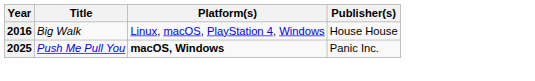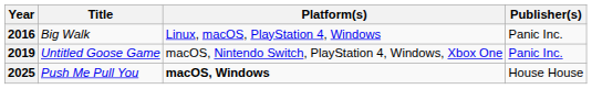2016 | Publisher(s): House House -> Panic Inc.
+ row: 2019 | Untitled Goose Game | macOS, Nintendo Switch, PlayStation 4, Windows, Xbox One | Panic Inc.
2025 | Publisher(s): Panic Inc. -> House House
